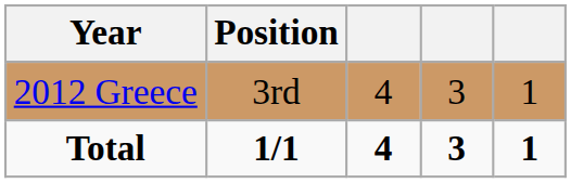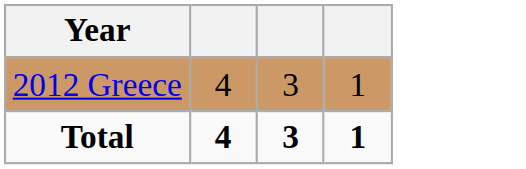- column: Position | 3rd | 1/1
